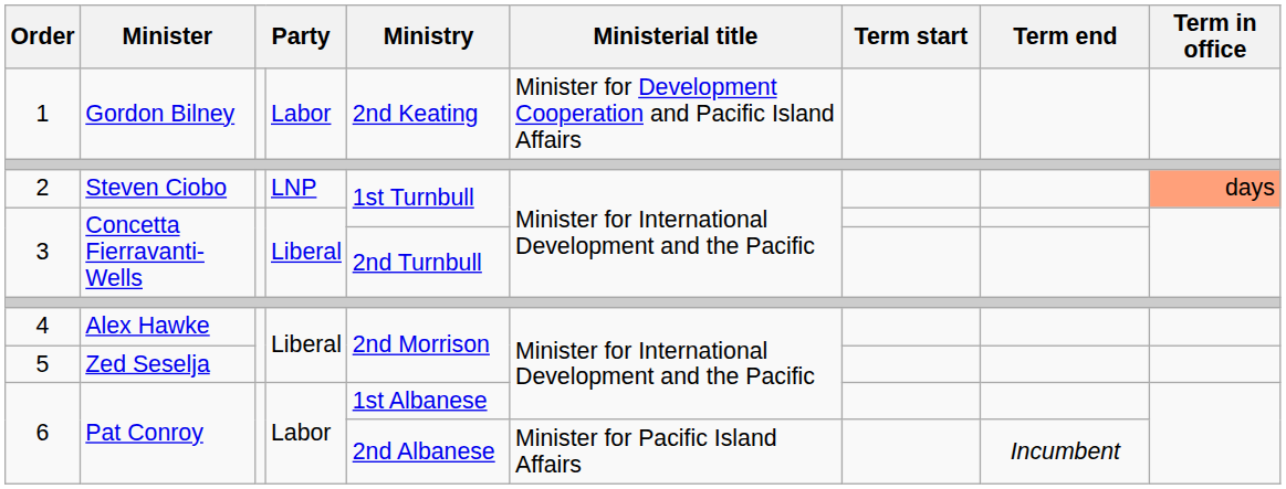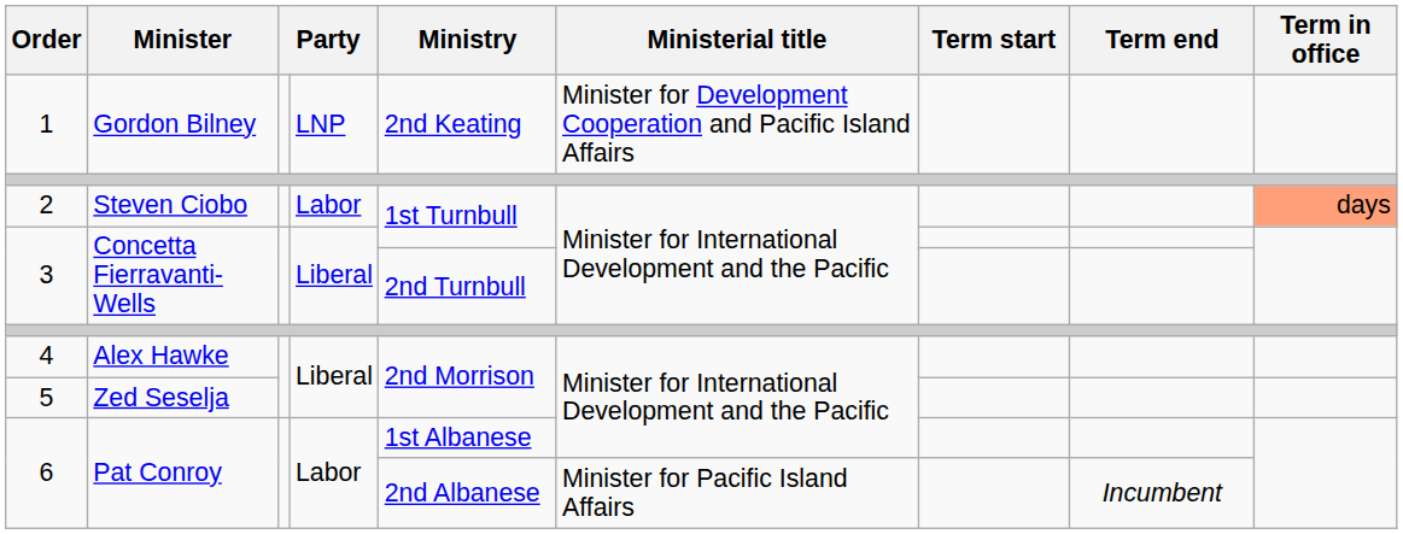1 | column 4: Labor -> LNP
2 | column 4: LNP -> Labor
